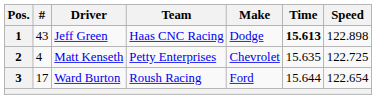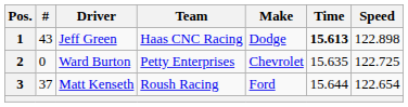2 | #: 4 -> 0
2 | Driver: Matt Kenseth -> Ward Burton
3 | #: 17 -> 37
3 | Driver: Ward Burton -> Matt Kenseth
